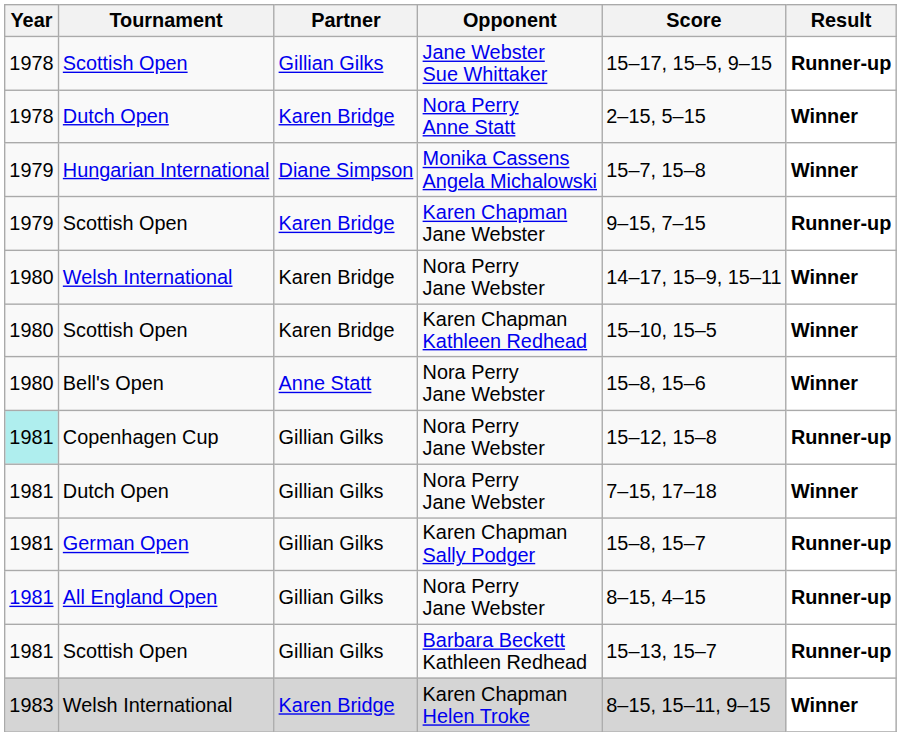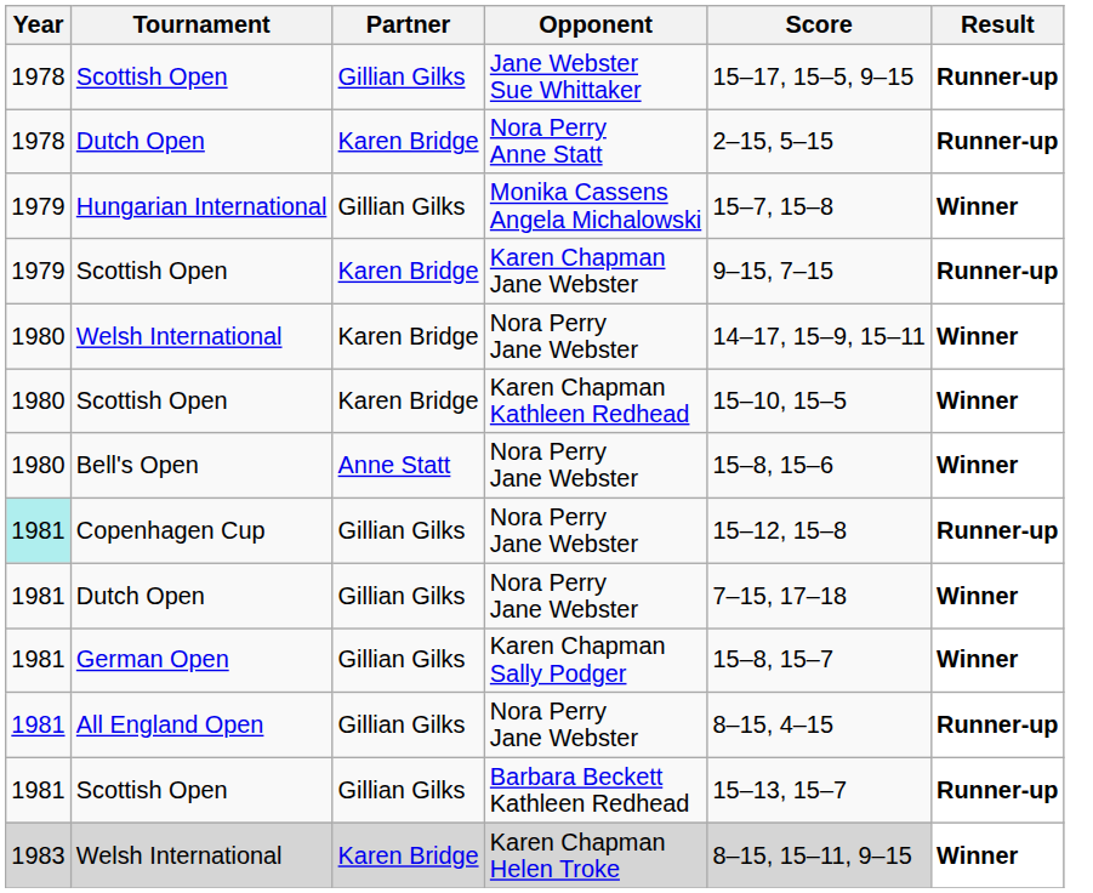Nora Perry Anne Statt | Result: Winner -> Runner-up
Monika Cassens Angela Michalowski | Partner: Diane Simpson -> Gillian Gilks
Karen Chapman Sally Podger | Result: Runner-up -> Winner
